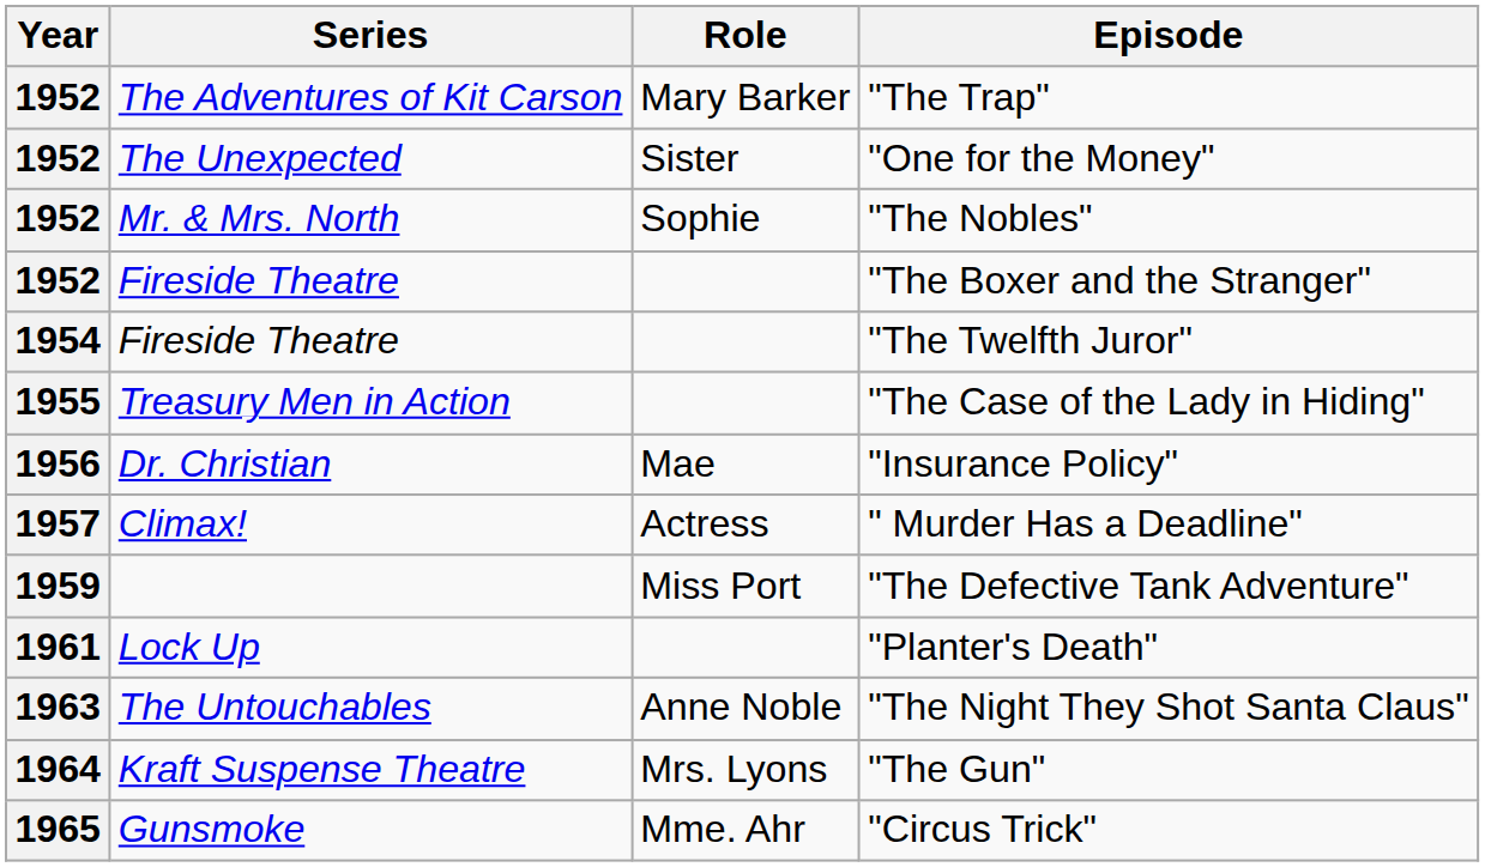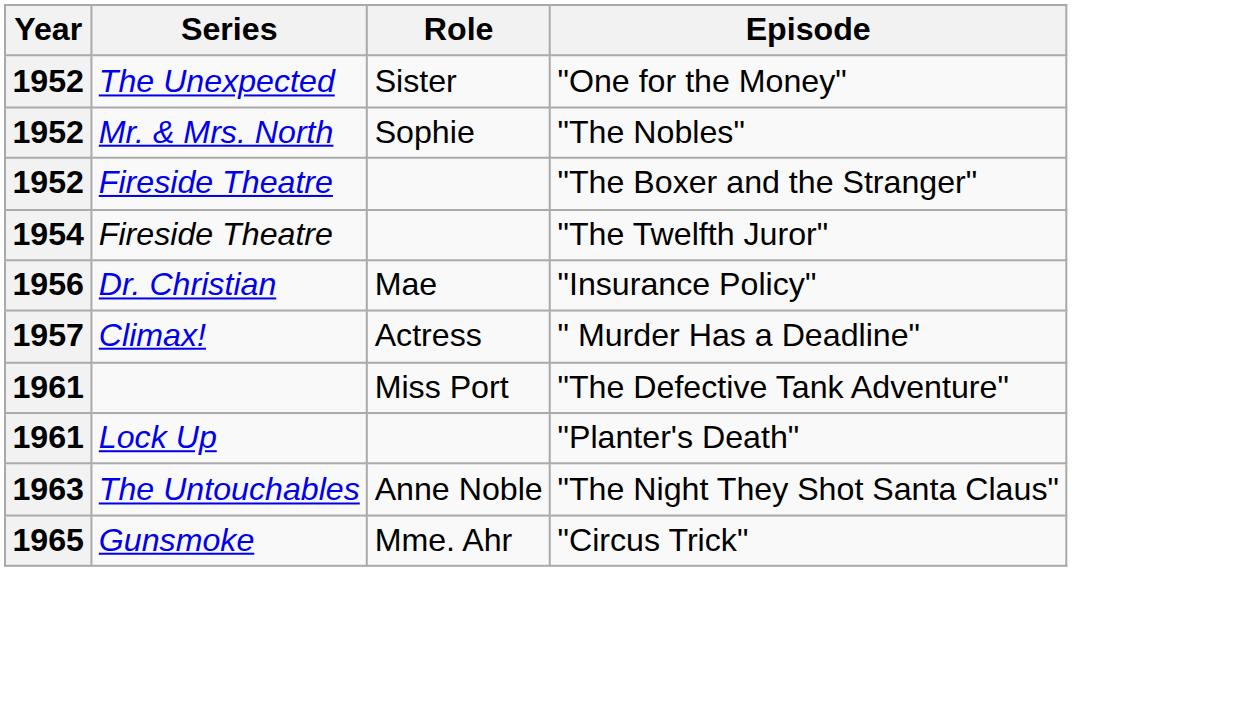- row: 1952 | The Adventures of Kit Carson | Mary Barker | "The Trap"
- row: 1955 | Treasury Men in Action | "The Case of the Lady in Hiding"
"The Defective Tank Adventure" | Year: 1959 -> 1961
- row: 1964 | Kraft Suspense Theatre | Mrs. Lyons | "The Gun"
